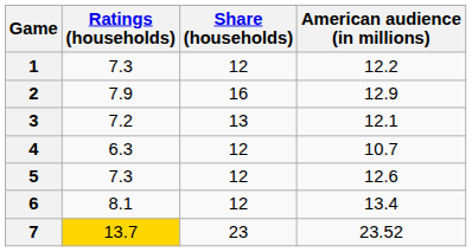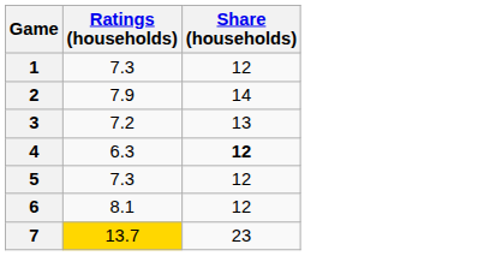- column: American audience (in millions) | 12.2 | 12.9 | 12.1 | 10.7 | 12.6 | 13.4 | 23.52
2 | Share (households): 16 -> 14
4 | Share (households): normal -> bold
